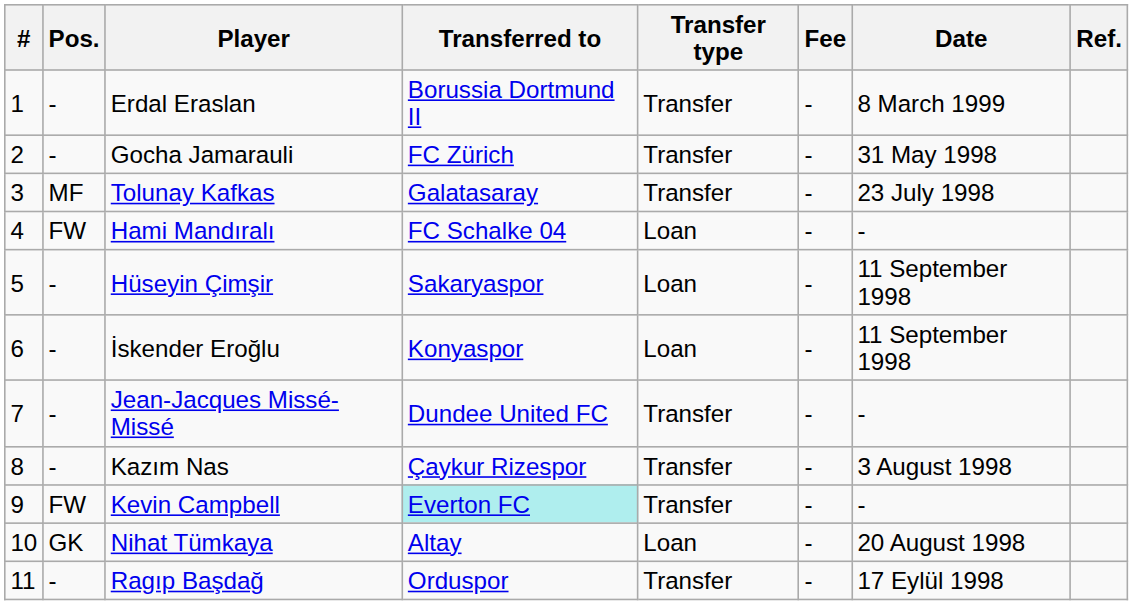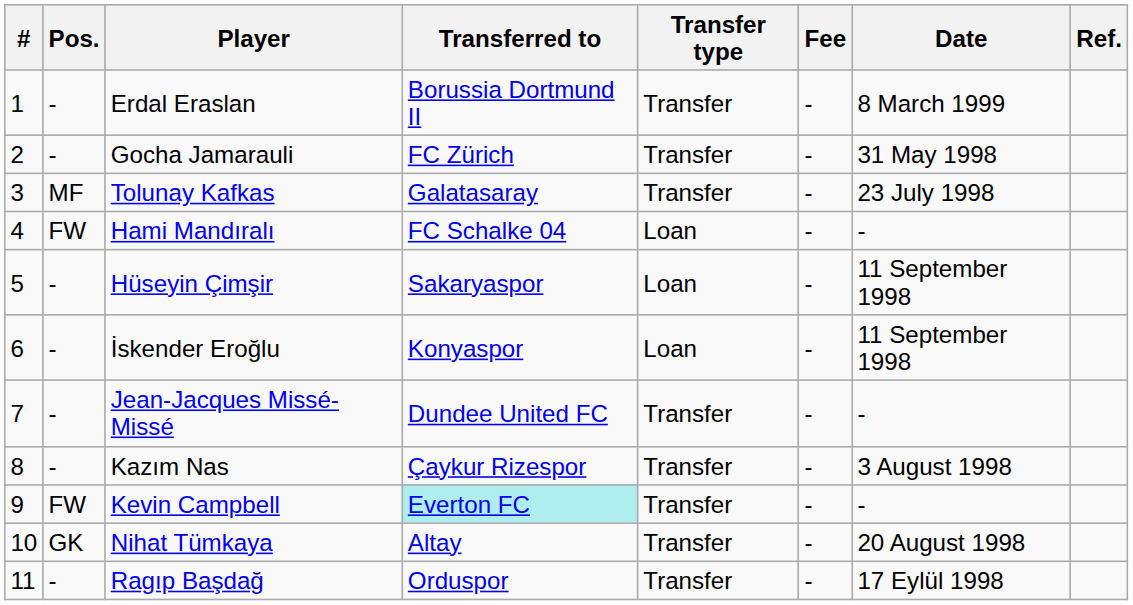Nihat Tümkaya | Transfer type: Loan -> Transfer
